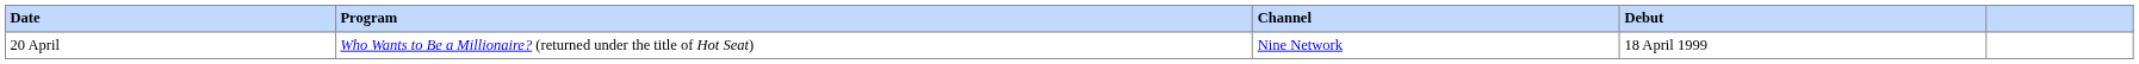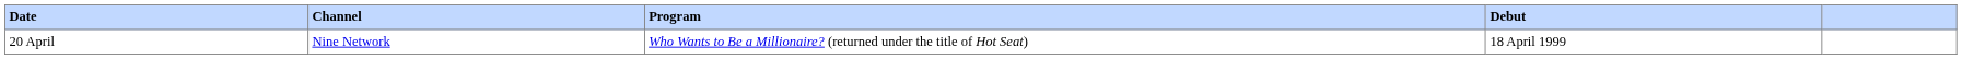columns swapped: Program <-> Channel
